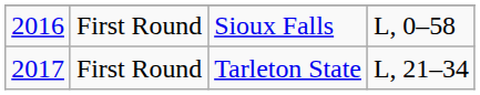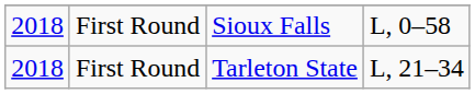Sioux Falls | column 1: 2016 -> 2018
Tarleton State | column 1: 2017 -> 2018
